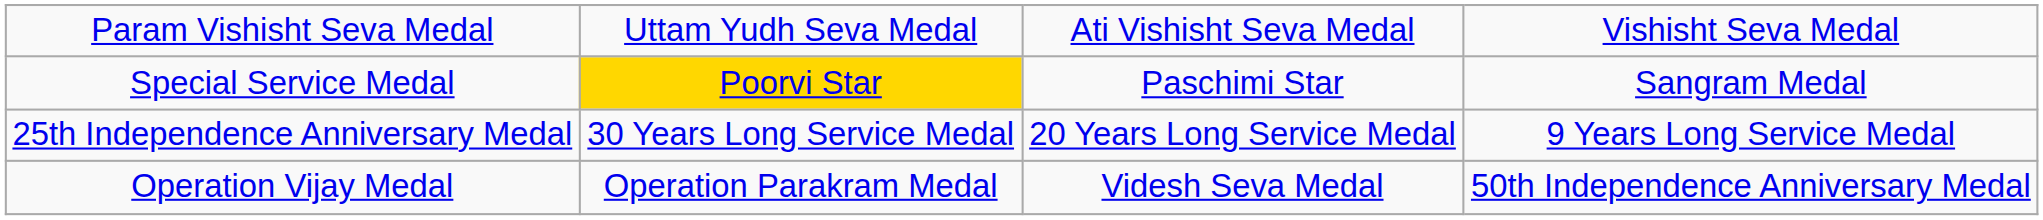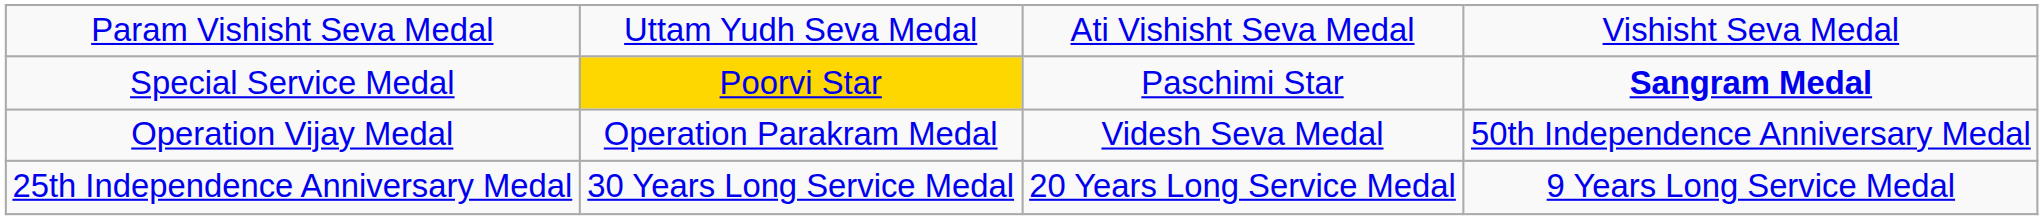Special Service Medal | column 4: normal -> bold
rows swapped: Operation Vijay Medal <-> 25th Independence Anniversary Medal
